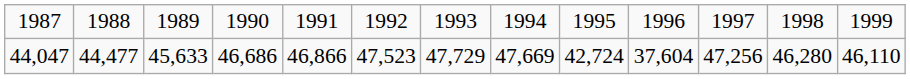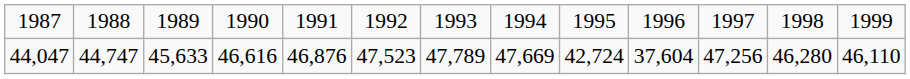44,047 | column 2: 44,477 -> 44,747
44,047 | column 4: 46,686 -> 46,616
44,047 | column 5: 46,866 -> 46,876
44,047 | column 7: 47,729 -> 47,789
